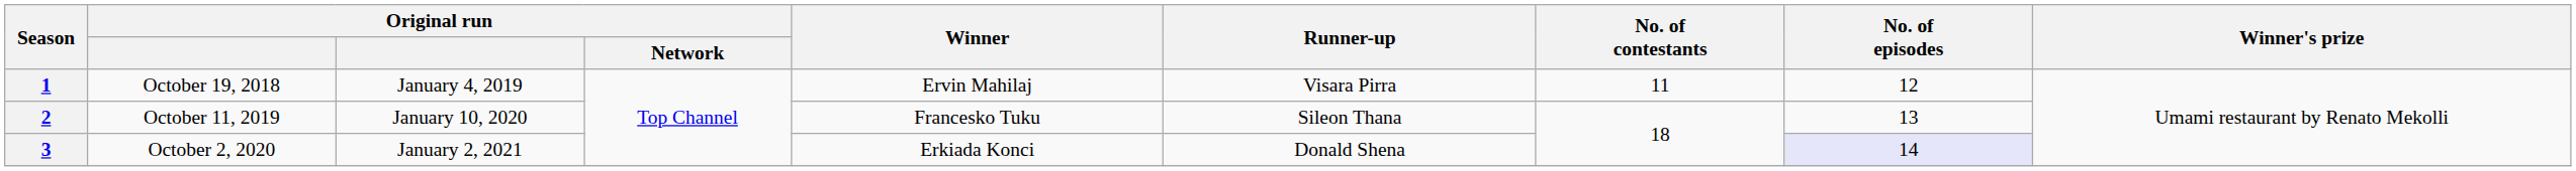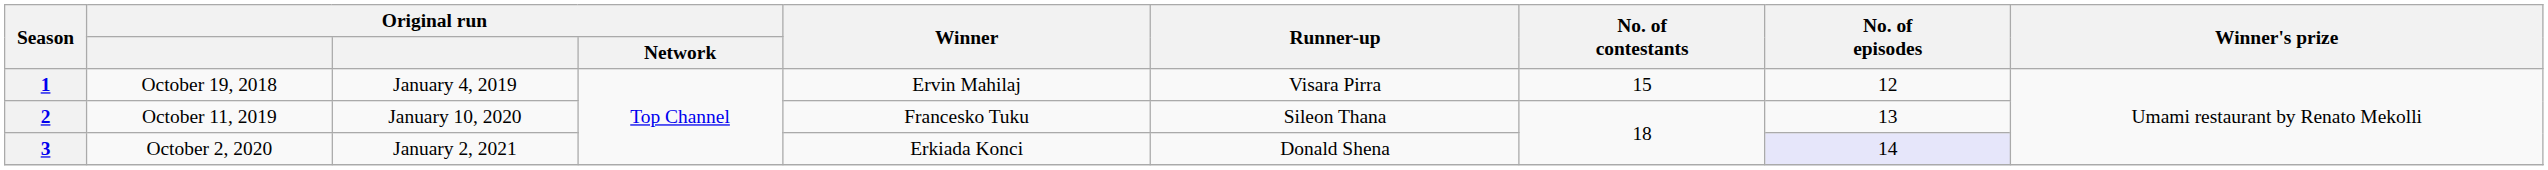1 | No. of contestants: 11 -> 15
